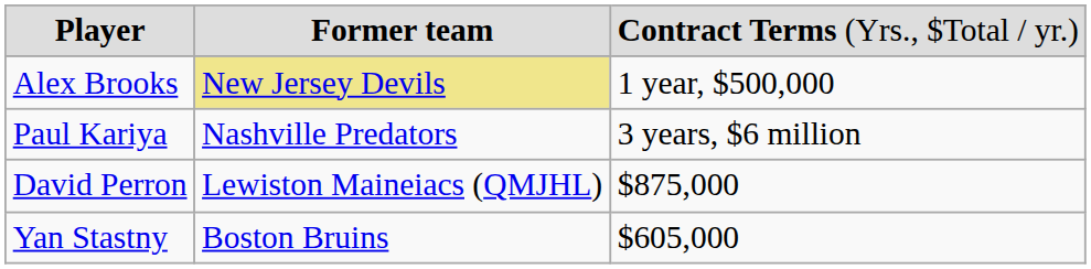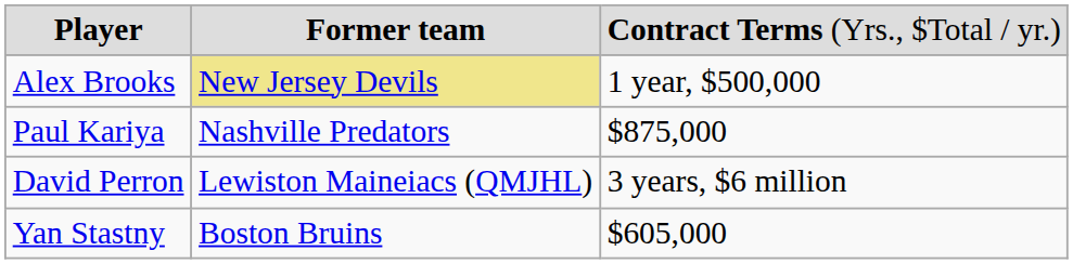Paul Kariya | column 3: 3 years, $6 million -> $875,000
David Perron | column 3: $875,000 -> 3 years, $6 million
